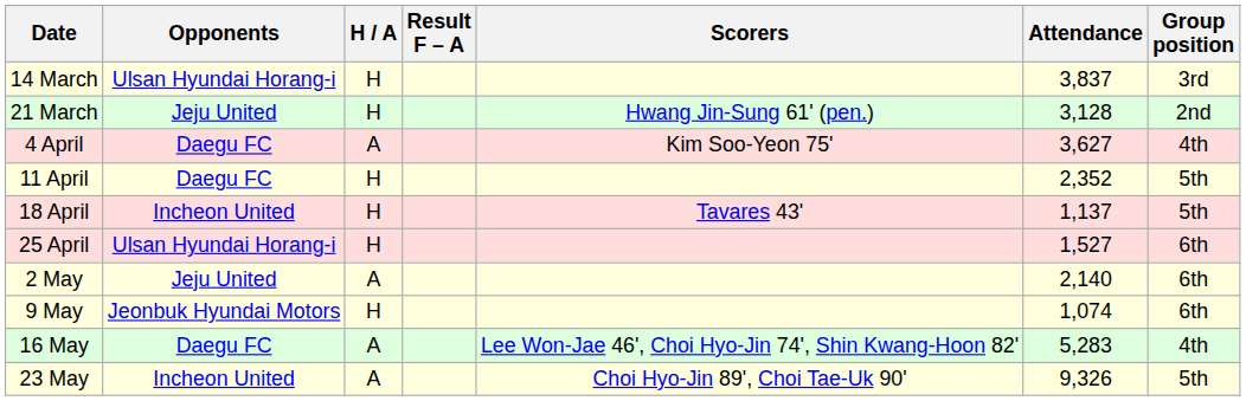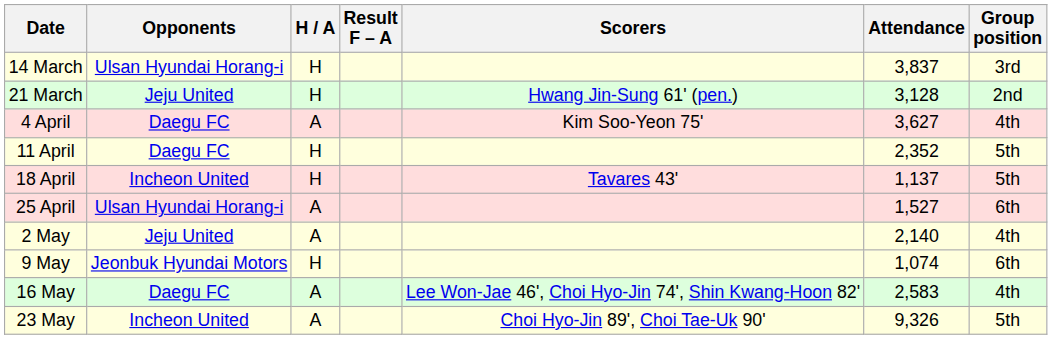25 April | H / A: H -> A
2 May | Group position: 6th -> 4th
16 May | Attendance: 5,283 -> 2,583
